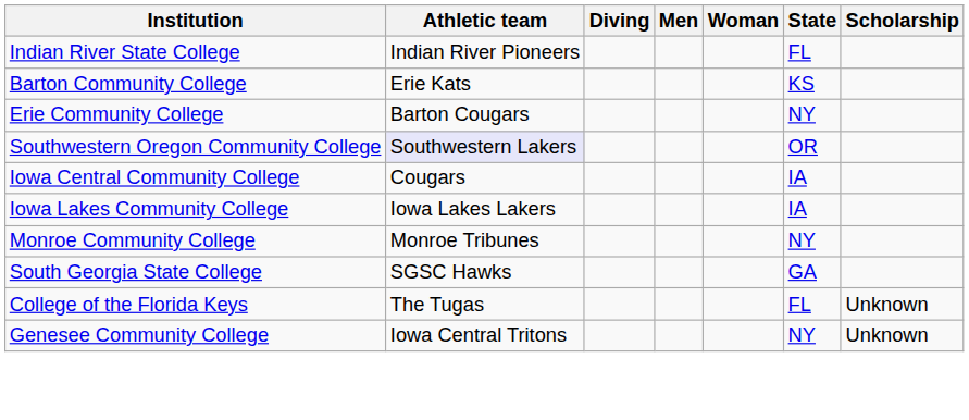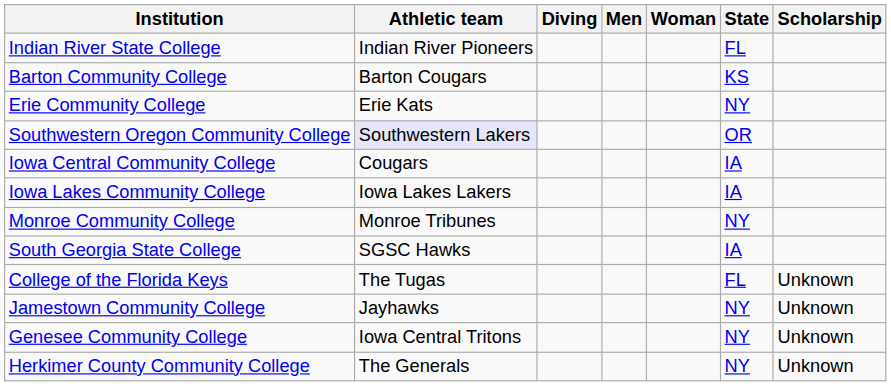Barton Community College | Athletic team: Erie Kats -> Barton Cougars
Erie Community College | Athletic team: Barton Cougars -> Erie Kats
South Georgia State College | State: GA -> IA
+ row: Jamestown Community College | Jayhawks | NY | Unknown
+ row: Herkimer County Community College | The Generals | NY | Unknown
